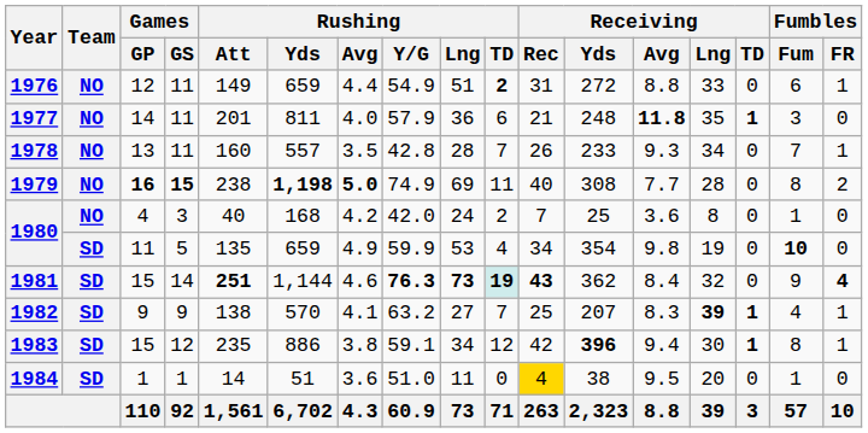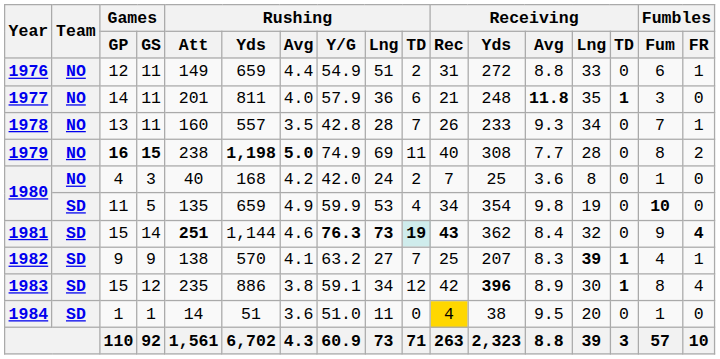1976 | Rushing / TD: bold -> normal
1983 | Receiving / Avg: 9.4 -> 8.9
1983 | Fumbles / FR: 1 -> 4
